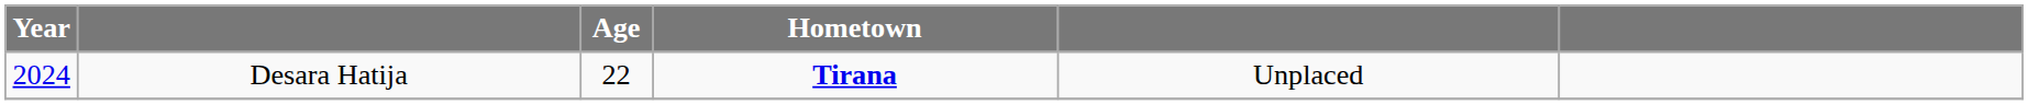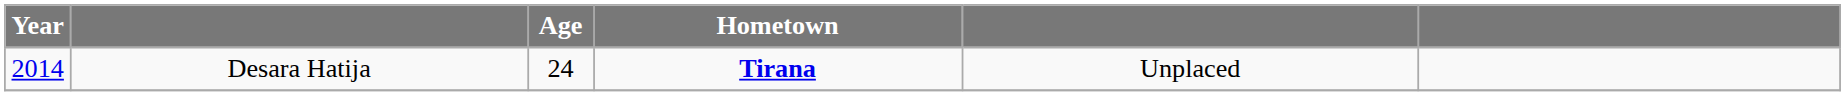Desara Hatija | Year: 2024 -> 2014
Desara Hatija | Age: 22 -> 24
